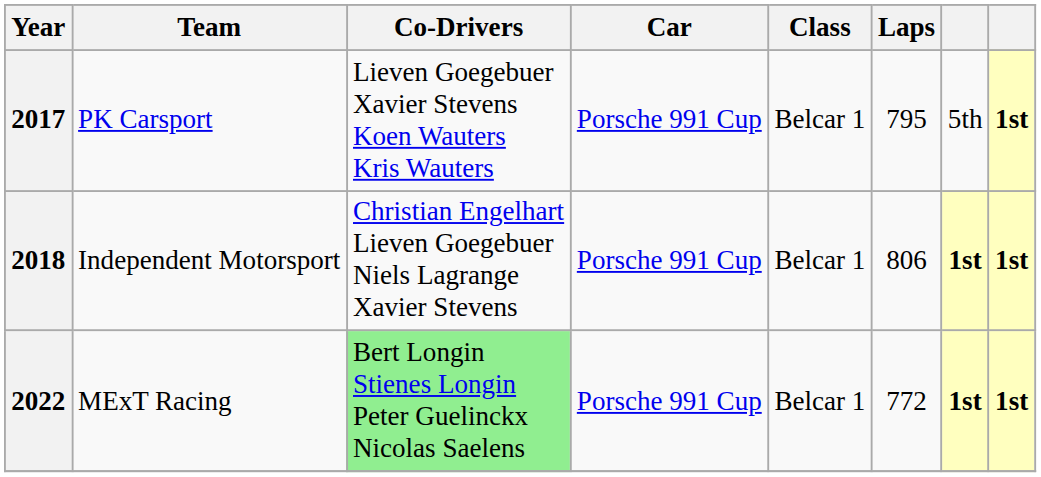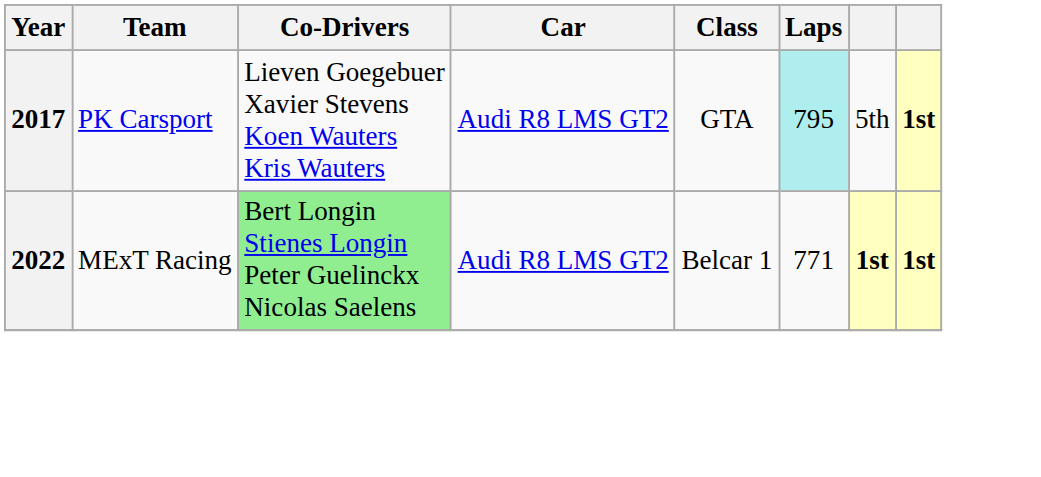2017 | Car: Porsche 991 Cup -> Audi R8 LMS GT2
2017 | Class: Belcar 1 -> GTA
2017 | Laps: no background -> paleturquoise background
- row: 2018 | Independent Motorsport | Christian Engelhart Lieven Goegebuer Niels Lagrange Xavier Stevens | Porsche 991 Cup | Belcar 1 | 806 | 1st | 1st
2022 | Car: Porsche 991 Cup -> Audi R8 LMS GT2
2022 | Laps: 772 -> 771
